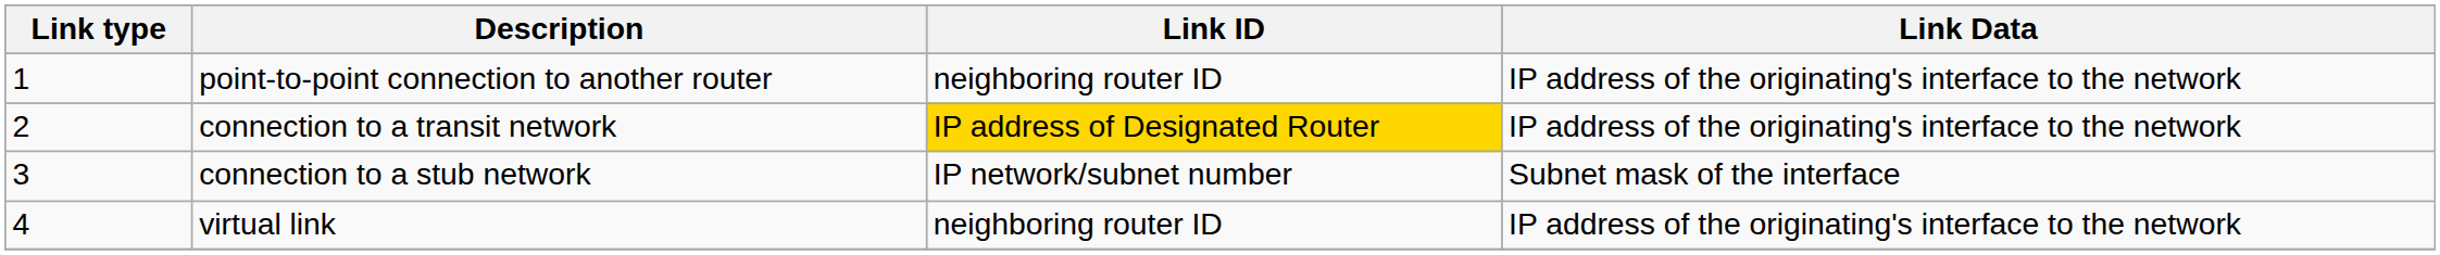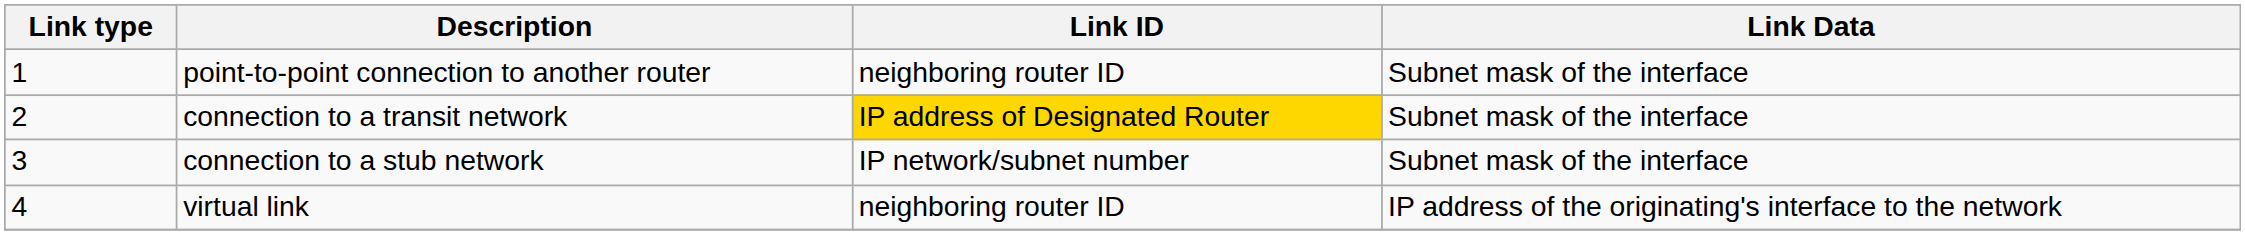point-to-point connection to another router | Link Data: IP address of the originating's interface to the network -> Subnet mask of the interface
connection to a transit network | Link Data: IP address of the originating's interface to the network -> Subnet mask of the interface
